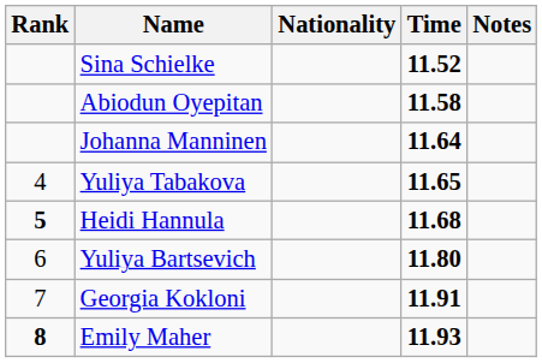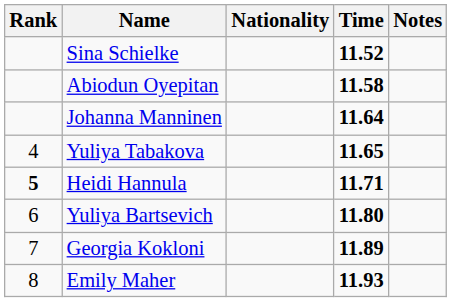Heidi Hannula | Time: 11.68 -> 11.71
Georgia Kokloni | Time: 11.91 -> 11.89
Emily Maher | Rank: bold -> normal
